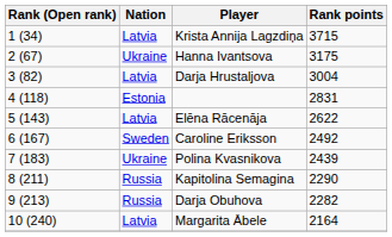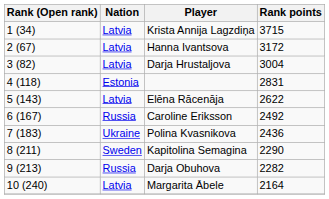Hanna Ivantsova | Nation: Ukraine -> Latvia
Hanna Ivantsova | Rank points: 3175 -> 3172
Caroline Eriksson | Nation: Sweden -> Russia
Polina Kvasnikova | Rank points: 2439 -> 2436
Kapitolina Semagina | Nation: Russia -> Sweden
